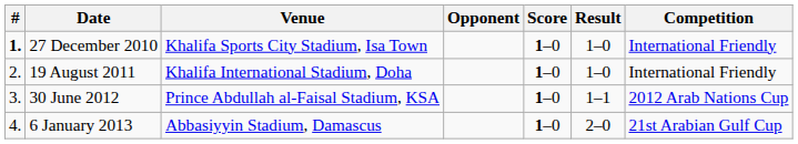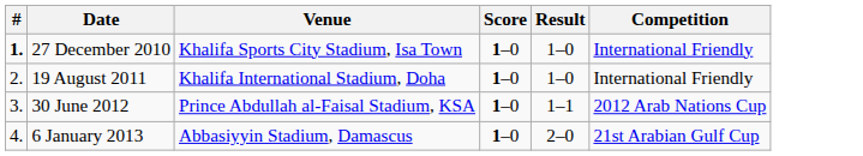- column: Opponent
